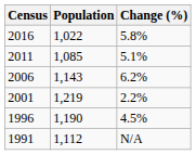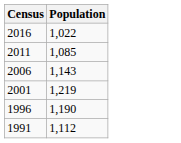- column: Change (%) | 5.8% | 5.1% | 6.2% | 2.2% | 4.5% | N/A
